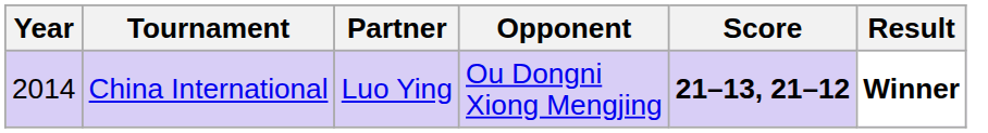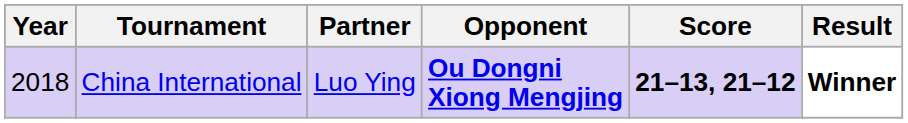China International | Year: 2014 -> 2018
China International | Opponent: normal -> bold
